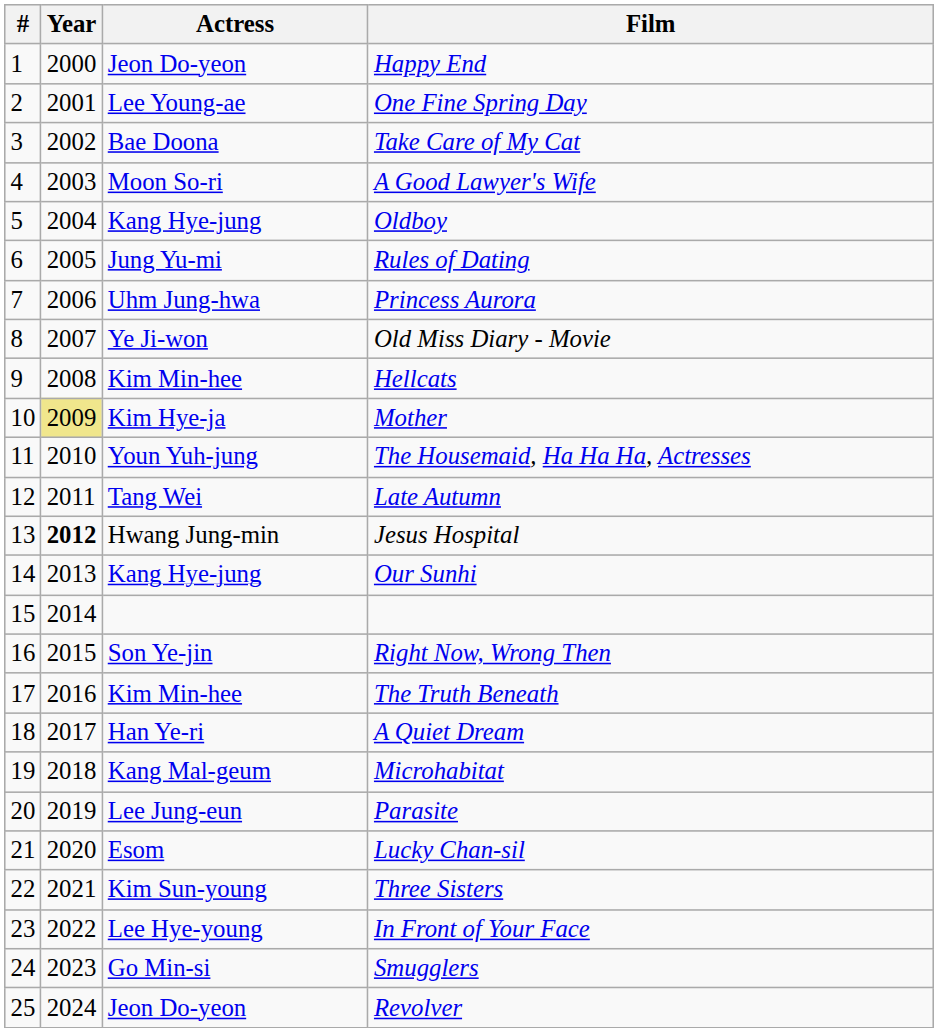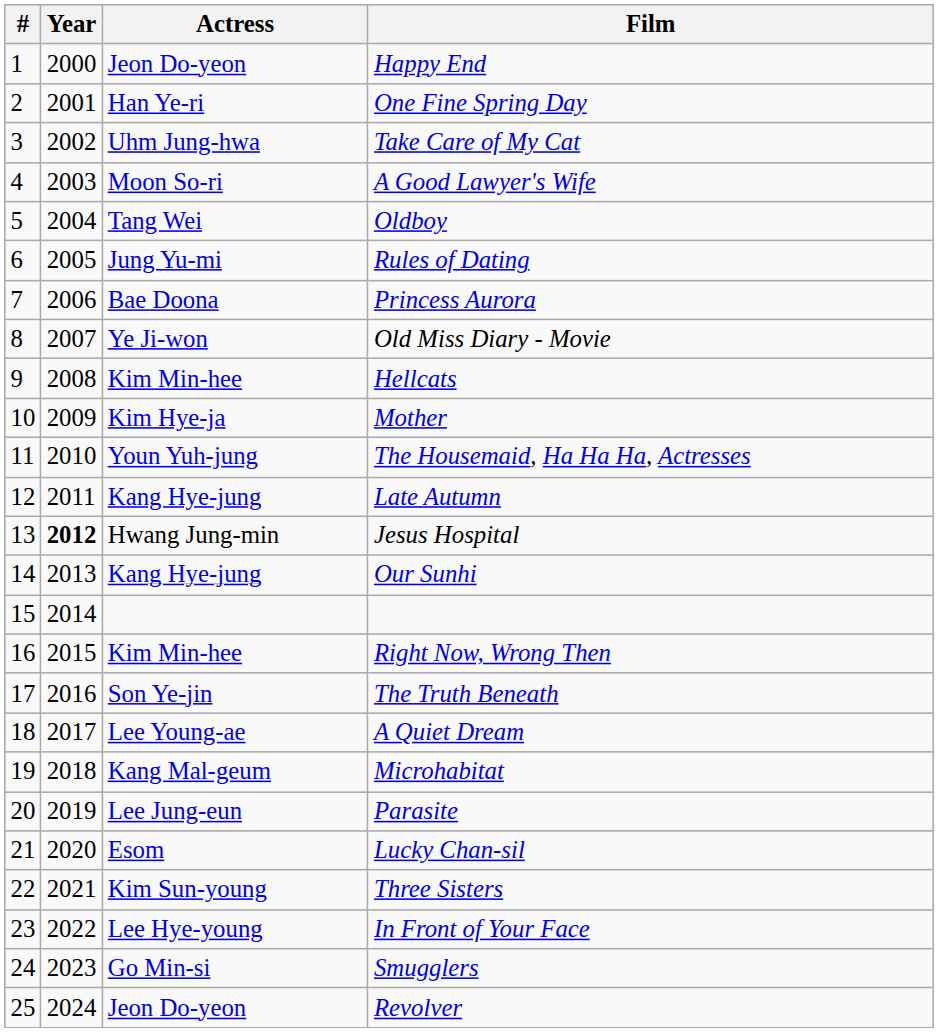One Fine Spring Day | Actress: Lee Young-ae -> Han Ye-ri
Take Care of My Cat | Actress: Bae Doona -> Uhm Jung-hwa
Oldboy | Actress: Kang Hye-jung -> Tang Wei
Princess Aurora | Actress: Uhm Jung-hwa -> Bae Doona
Mother | Year: khaki background -> no background
Late Autumn | Actress: Tang Wei -> Kang Hye-jung
Right Now, Wrong Then | Actress: Son Ye-jin -> Kim Min-hee
The Truth Beneath | Actress: Kim Min-hee -> Son Ye-jin
A Quiet Dream | Actress: Han Ye-ri -> Lee Young-ae
